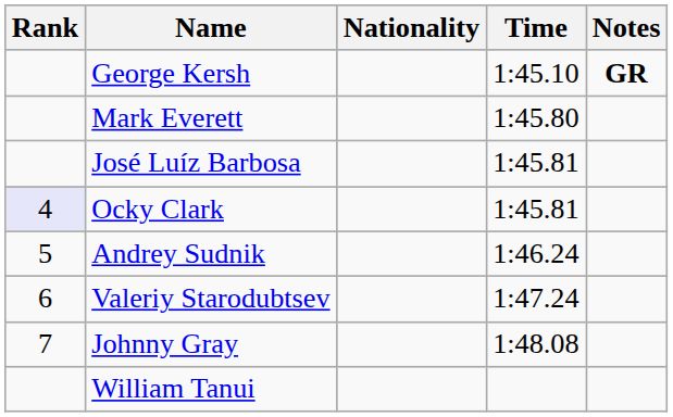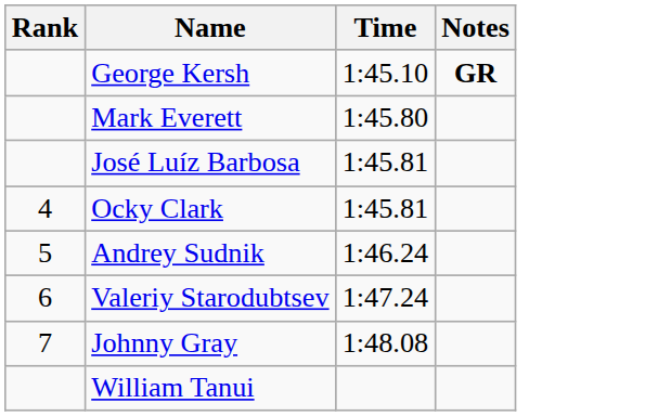- column: Nationality
Ocky Clark | Rank: lavender background -> no background
